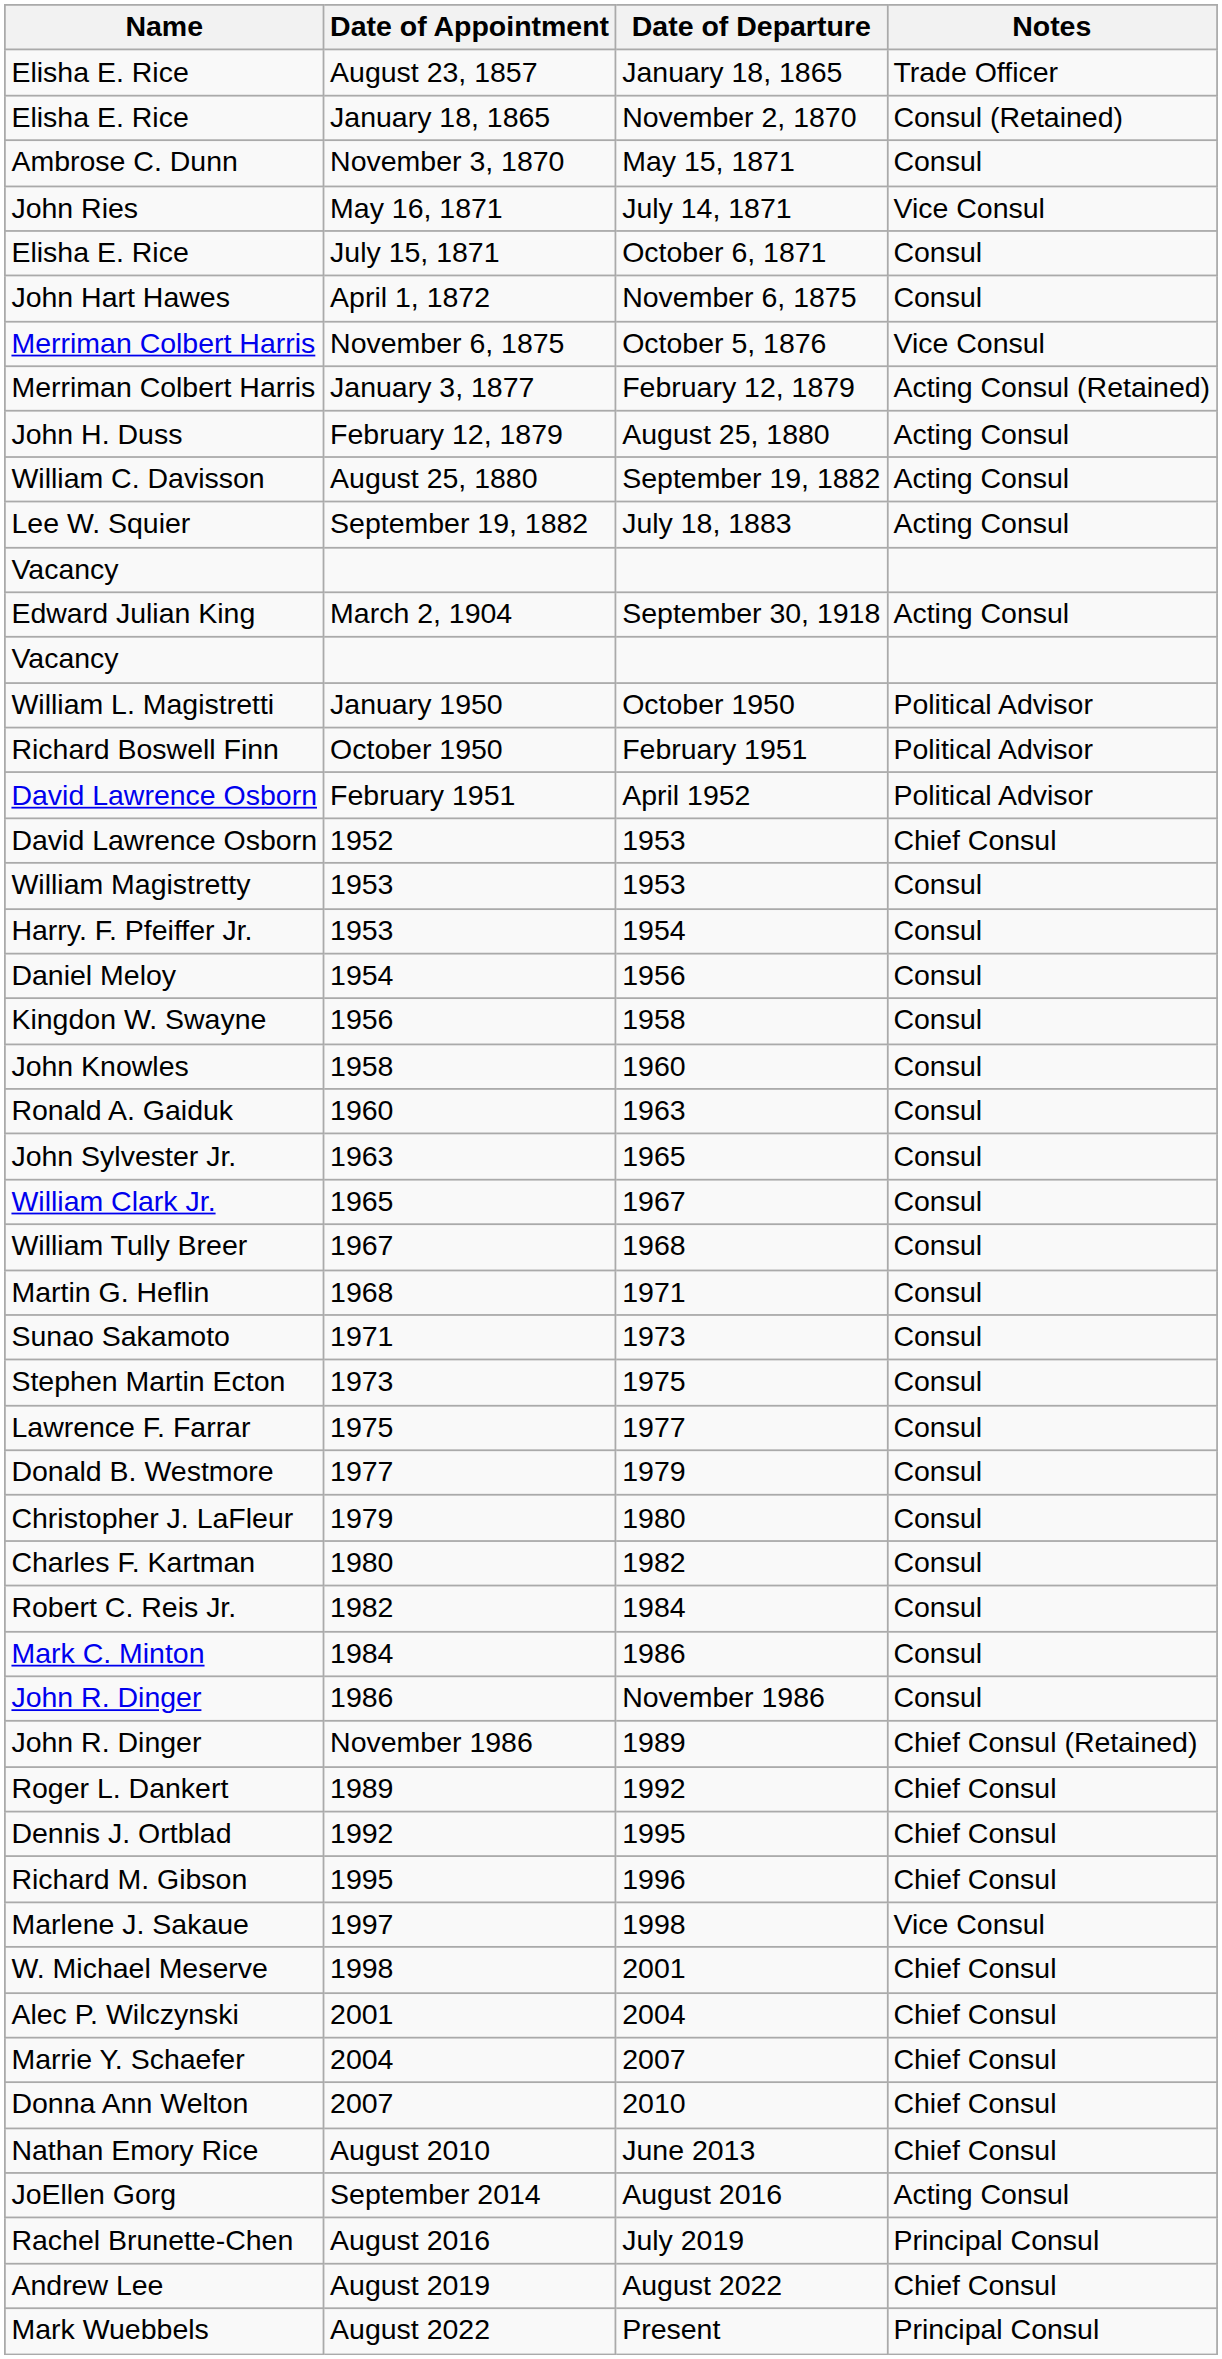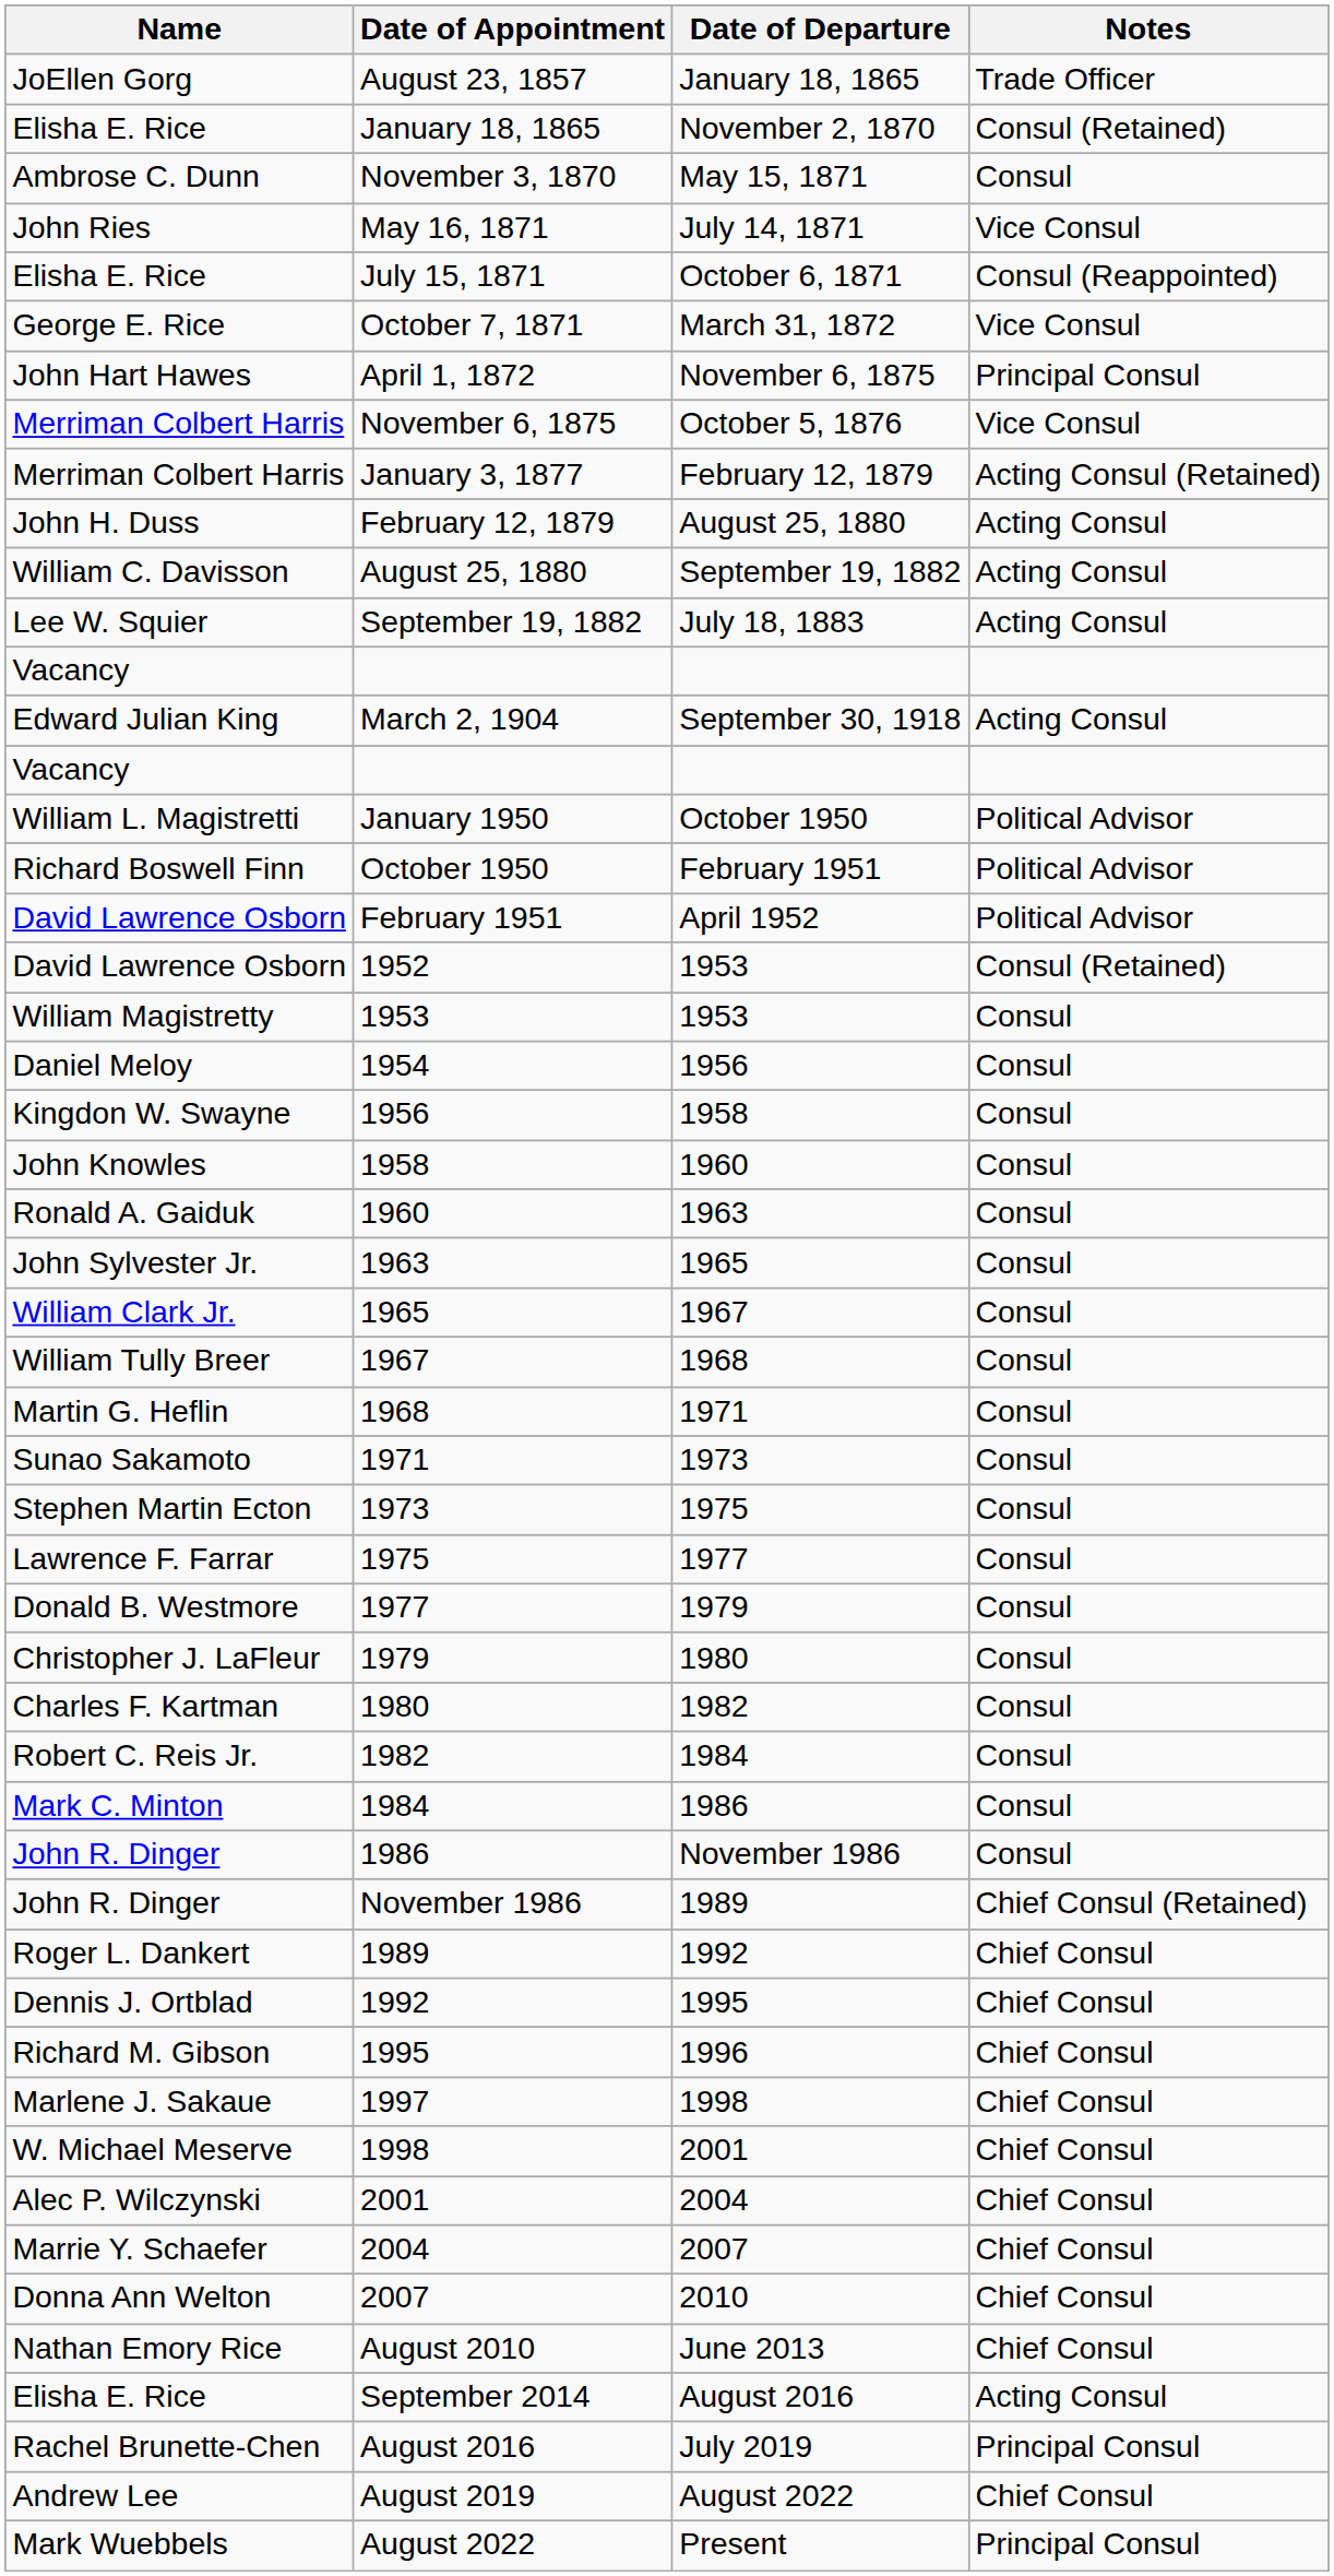August 23, 1857 | Name: Elisha E. Rice -> JoEllen Gorg
July 15, 1871 | Notes: Consul -> Consul (Reappointed)
+ row: George E. Rice | October 7, 1871 | March 31, 1872 | Vice Consul
April 1, 1872 | Notes: Consul -> Principal Consul
1952 | Notes: Chief Consul -> Consul (Retained)
- row: Harry. F. Pfeiffer Jr. | 1953 | 1954 | Consul
1997 | Notes: Vice Consul -> Chief Consul
September 2014 | Name: JoEllen Gorg -> Elisha E. Rice
